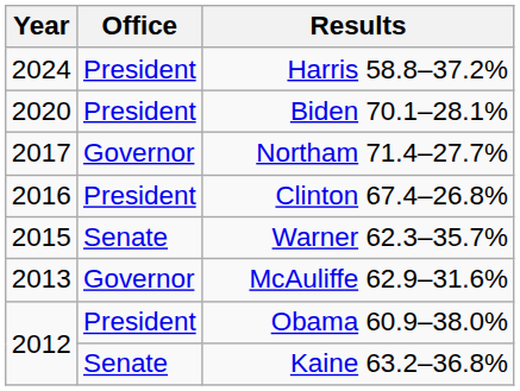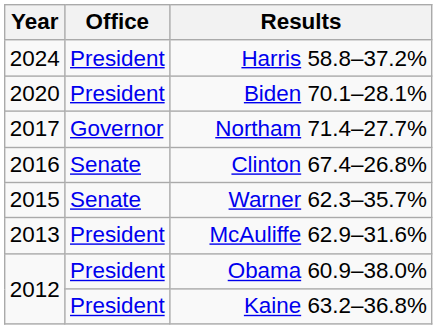Clinton 67.4–26.8% | Office: President -> Senate
McAuliffe 62.9–31.6% | Office: Governor -> President
Kaine 63.2–36.8% | Office: Senate -> President
